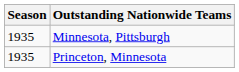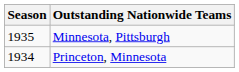Princeton, Minnesota | Season: 1935 -> 1934
